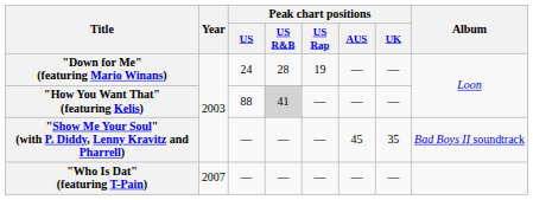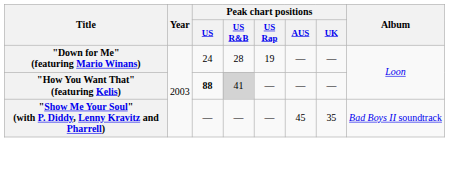"How You Want That" (featuring Kelis) | Peak chart positions / US: normal -> bold
- row: "Who Is Dat" (featuring T-Pain) | 2007 | — | — | — | — | —
